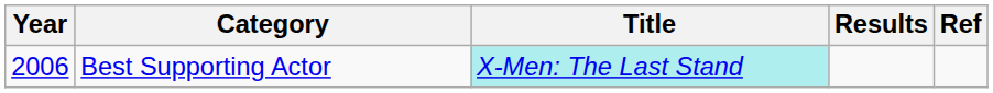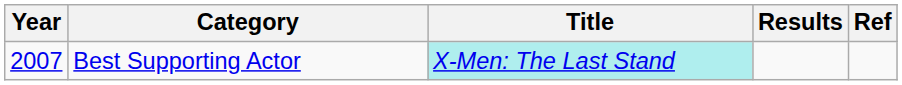Best Supporting Actor | Year: 2006 -> 2007
